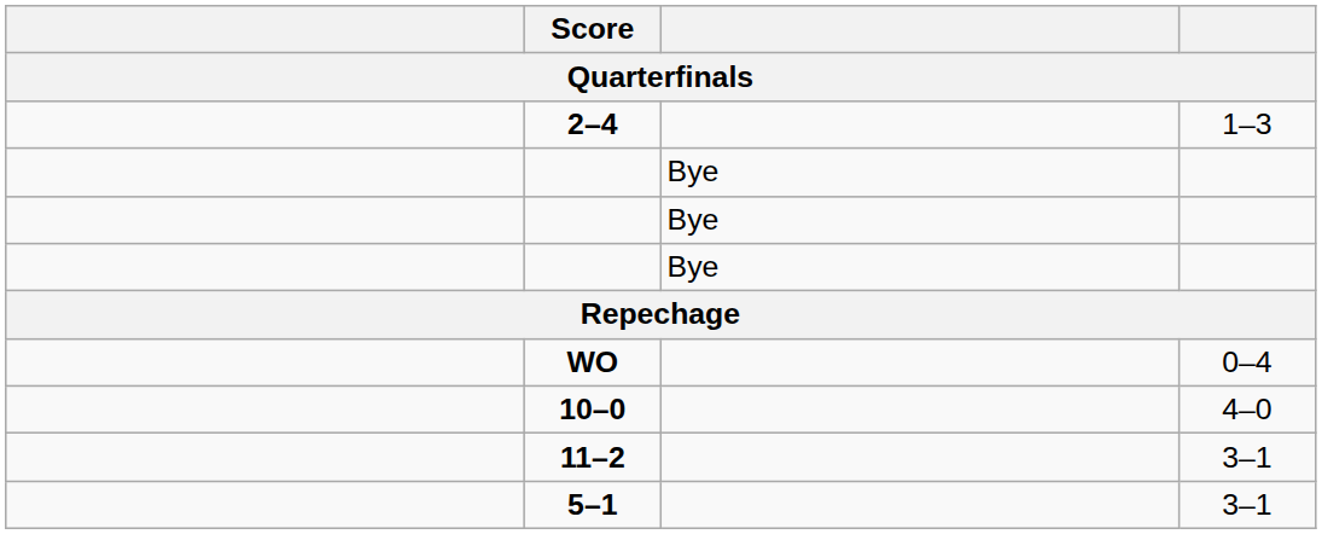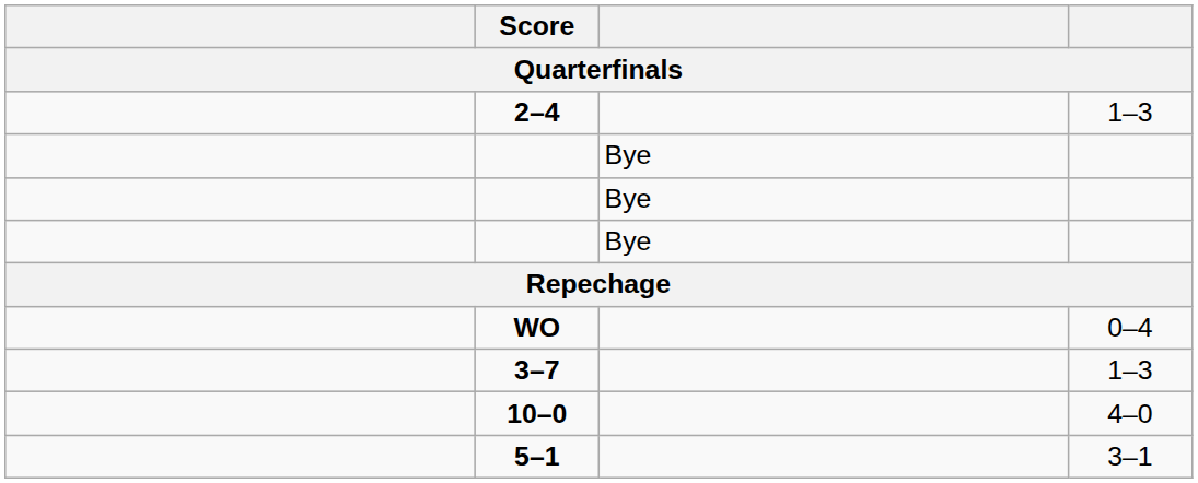+ row: 3–7 | 1–3
- row: 11–2 | 3–1
